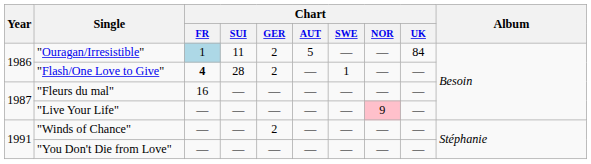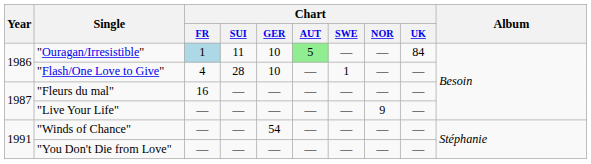"Ouragan/Irresistible" | Chart / GER: 2 -> 10
"Ouragan/Irresistible" | Chart / AUT: no background -> lightgreen background
"Flash/One Love to Give" | Chart / FR: bold -> normal
"Flash/One Love to Give" | Chart / GER: 2 -> 10
"Live Your Life" | Chart / NOR: pink background -> no background
"Winds of Chance" | Chart / GER: 2 -> 54
